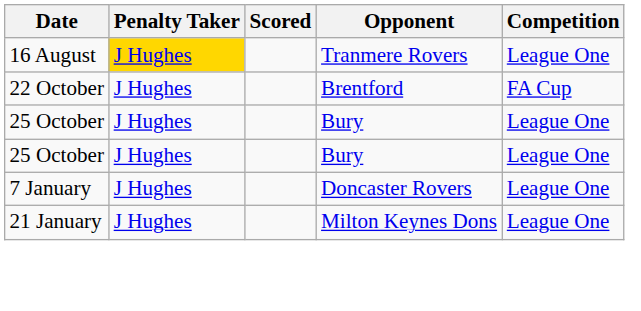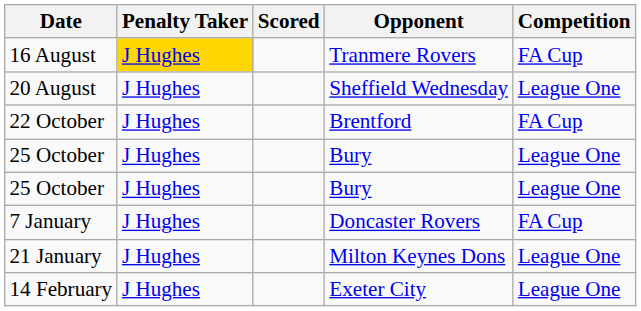16 August | Competition: League One -> FA Cup
+ row: 20 August | J Hughes | Sheffield Wednesday | League One
7 January | Competition: League One -> FA Cup
+ row: 14 February | J Hughes | Exeter City | League One
